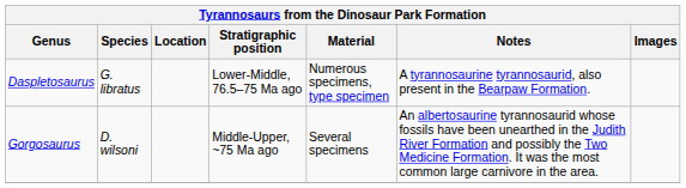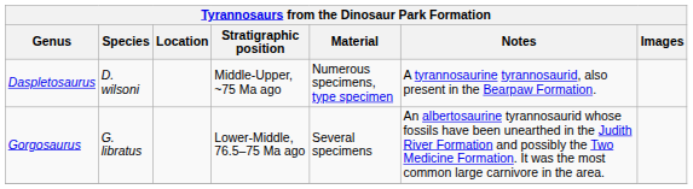Daspletosaurus | Species: G. libratus -> D. wilsoni
Daspletosaurus | Stratigraphic position: Lower-Middle, 76.5–75 Ma ago -> Middle-Upper, ~75 Ma ago
Gorgosaurus | Species: D. wilsoni -> G. libratus
Gorgosaurus | Stratigraphic position: Middle-Upper, ~75 Ma ago -> Lower-Middle, 76.5–75 Ma ago
